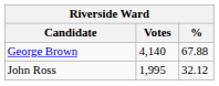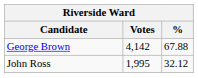George Brown | Votes: 4,140 -> 4,142
